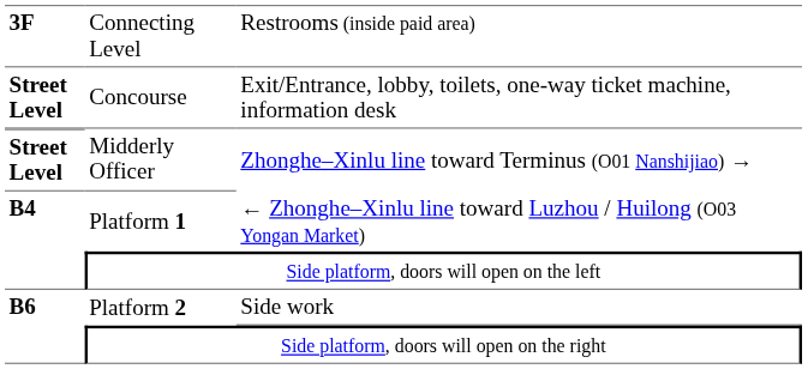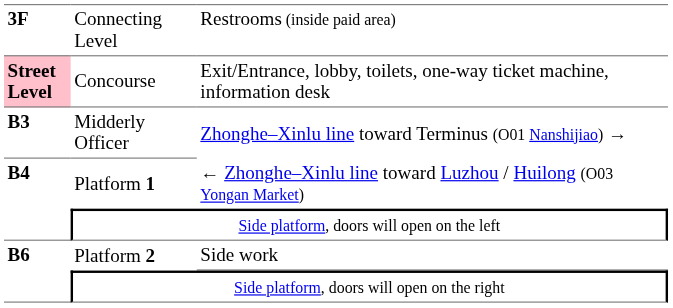Concourse | column 1: no background -> pink background
Midderly Officer | column 1: Street Level -> B3
